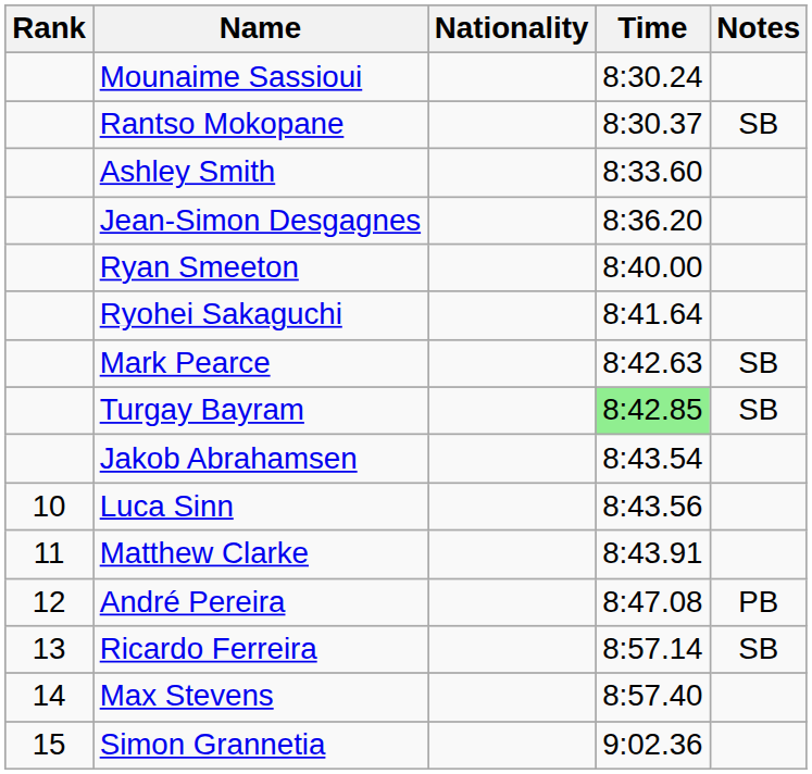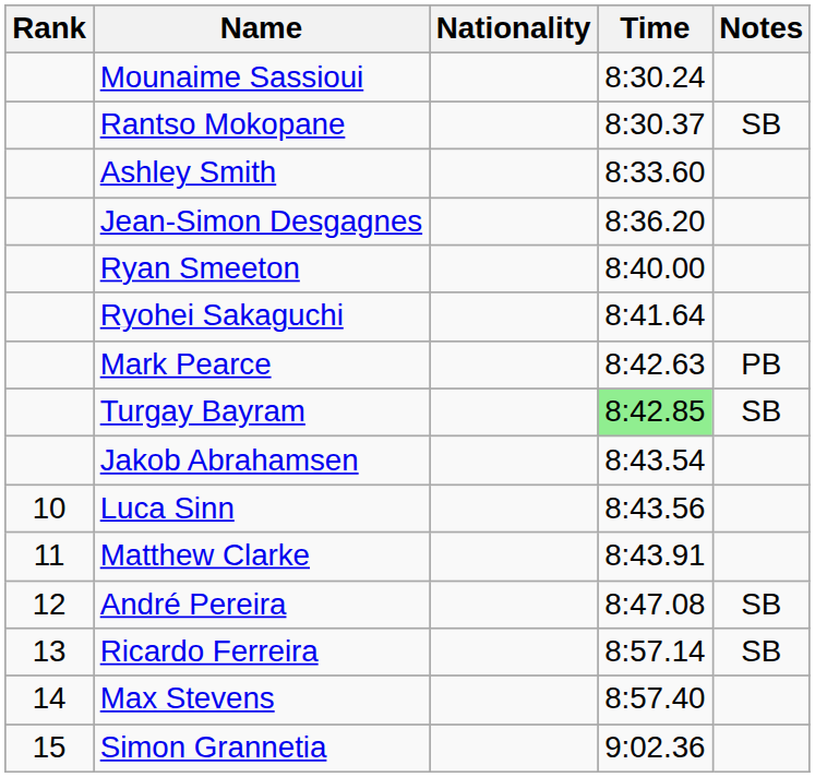Mark Pearce | Notes: SB -> PB
André Pereira | Notes: PB -> SB
